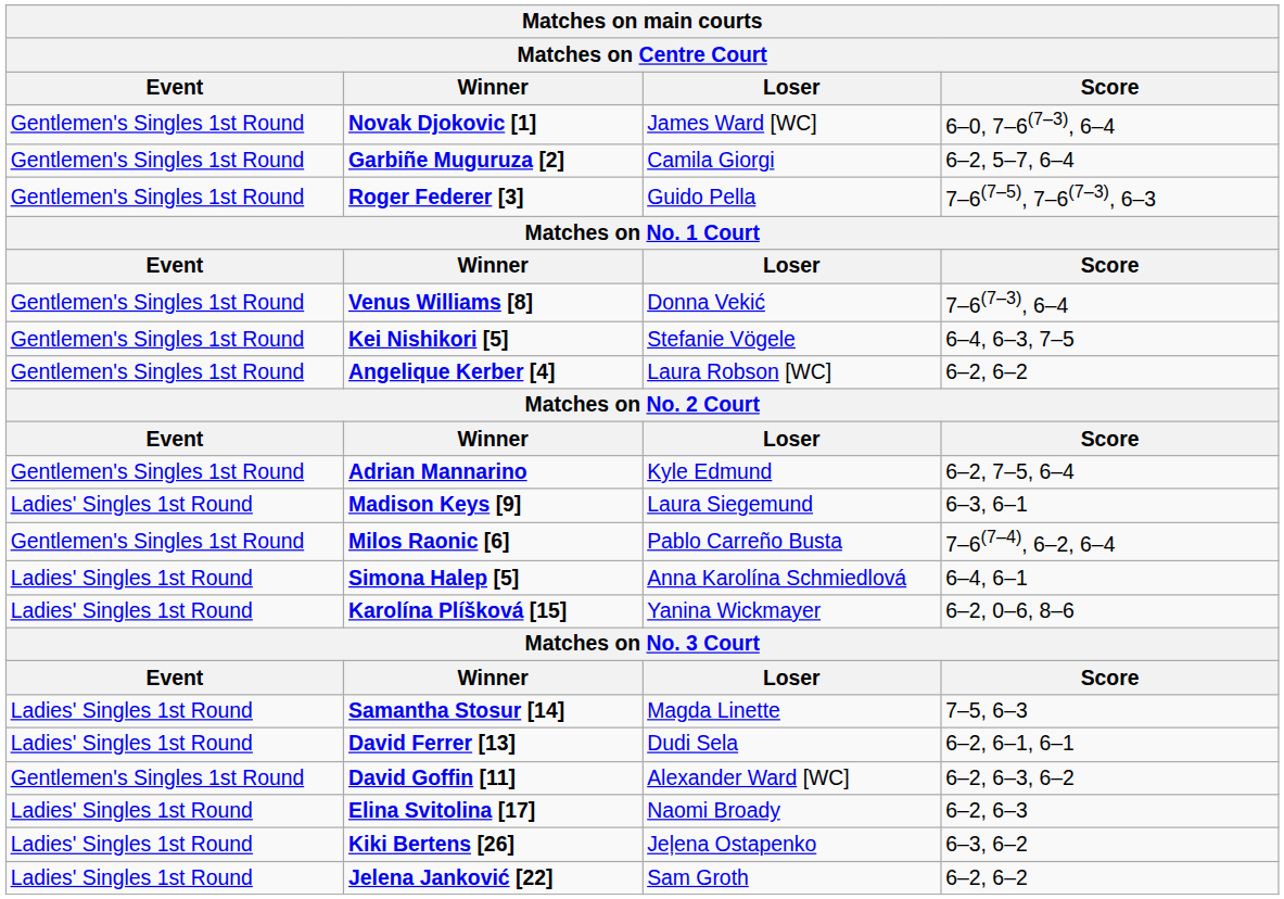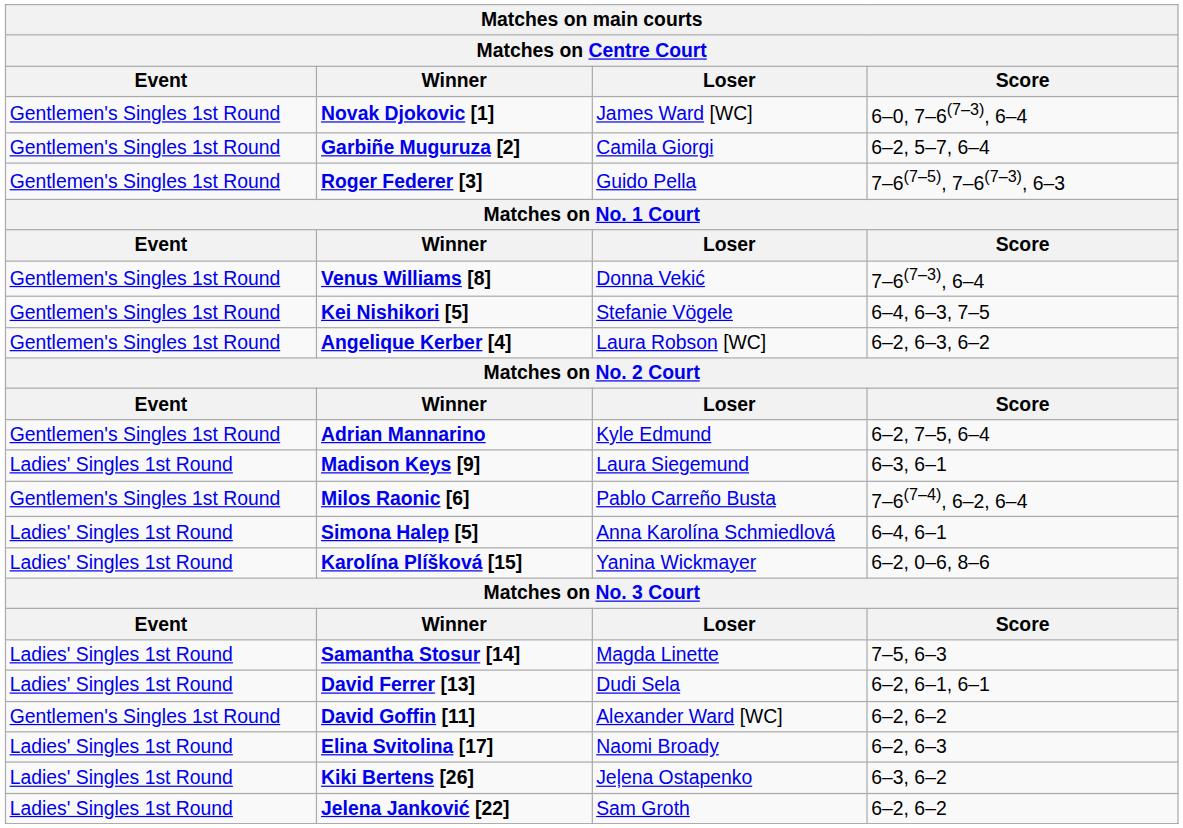Angelique Kerber [4] | Score: 6–2, 6–2 -> 6–2, 6–3, 6–2
David Goffin [11] | Score: 6–2, 6–3, 6–2 -> 6–2, 6–2
